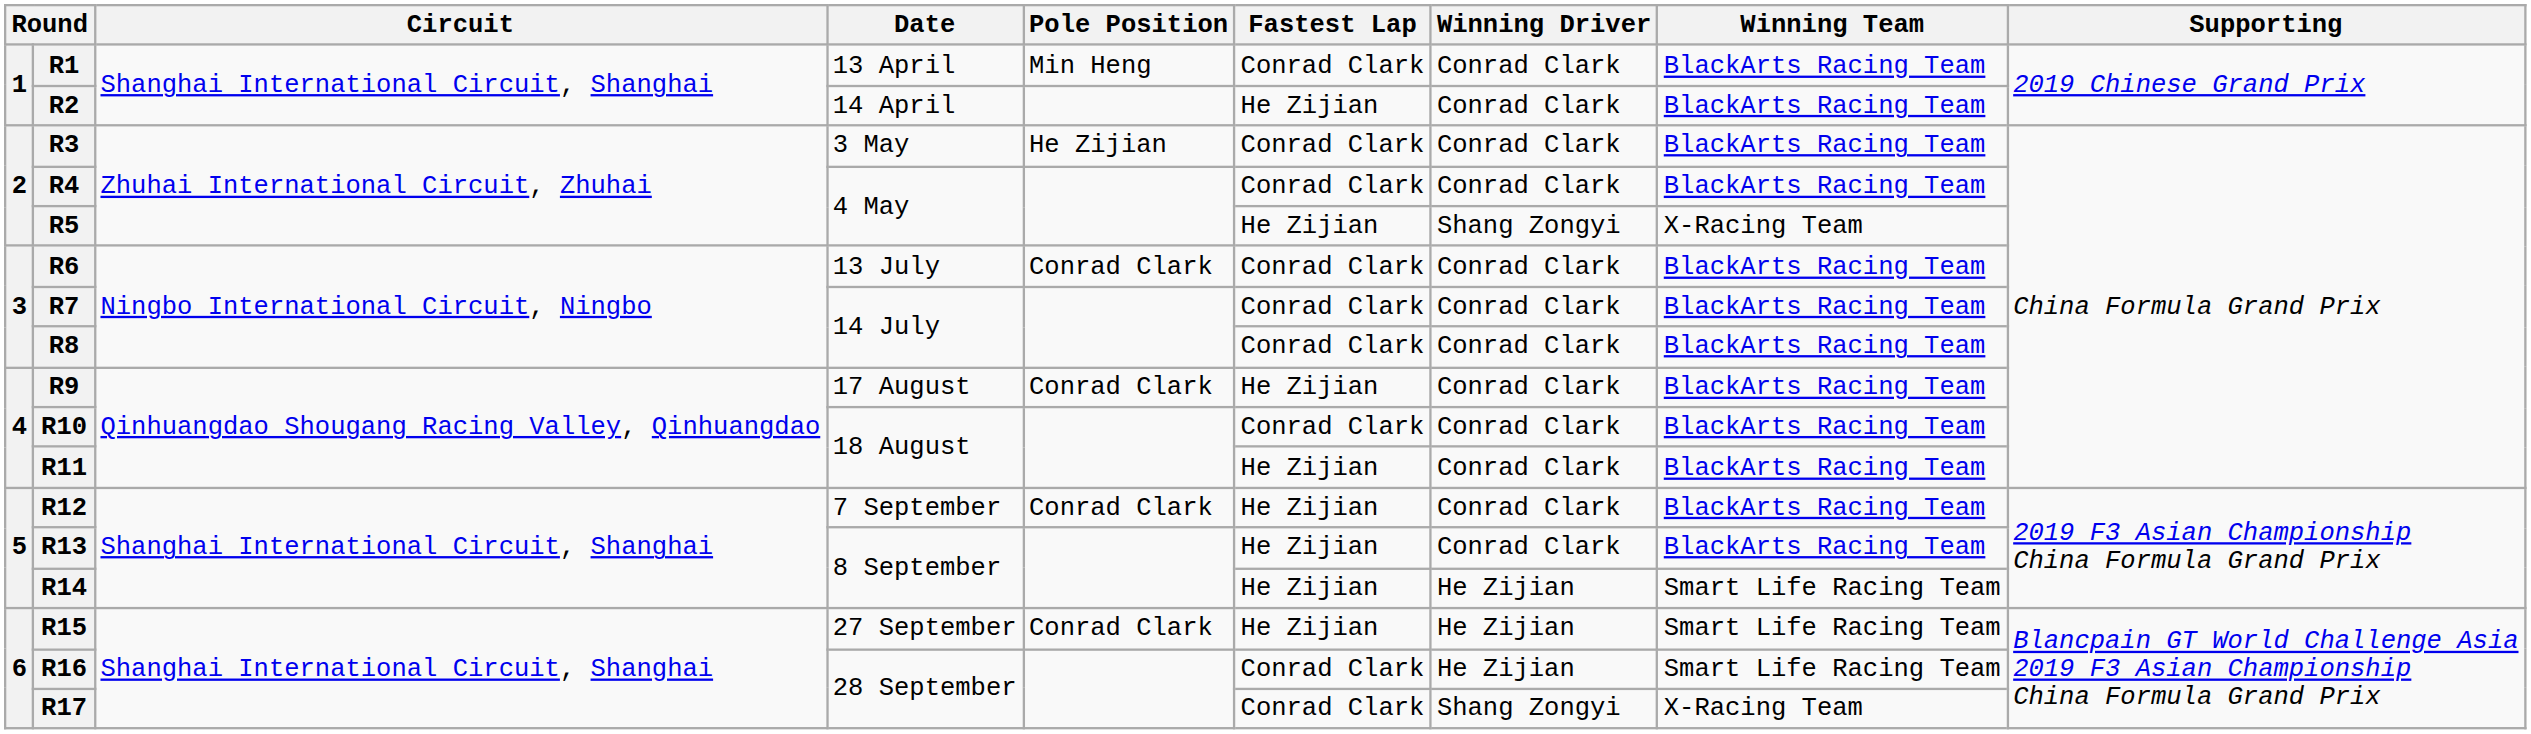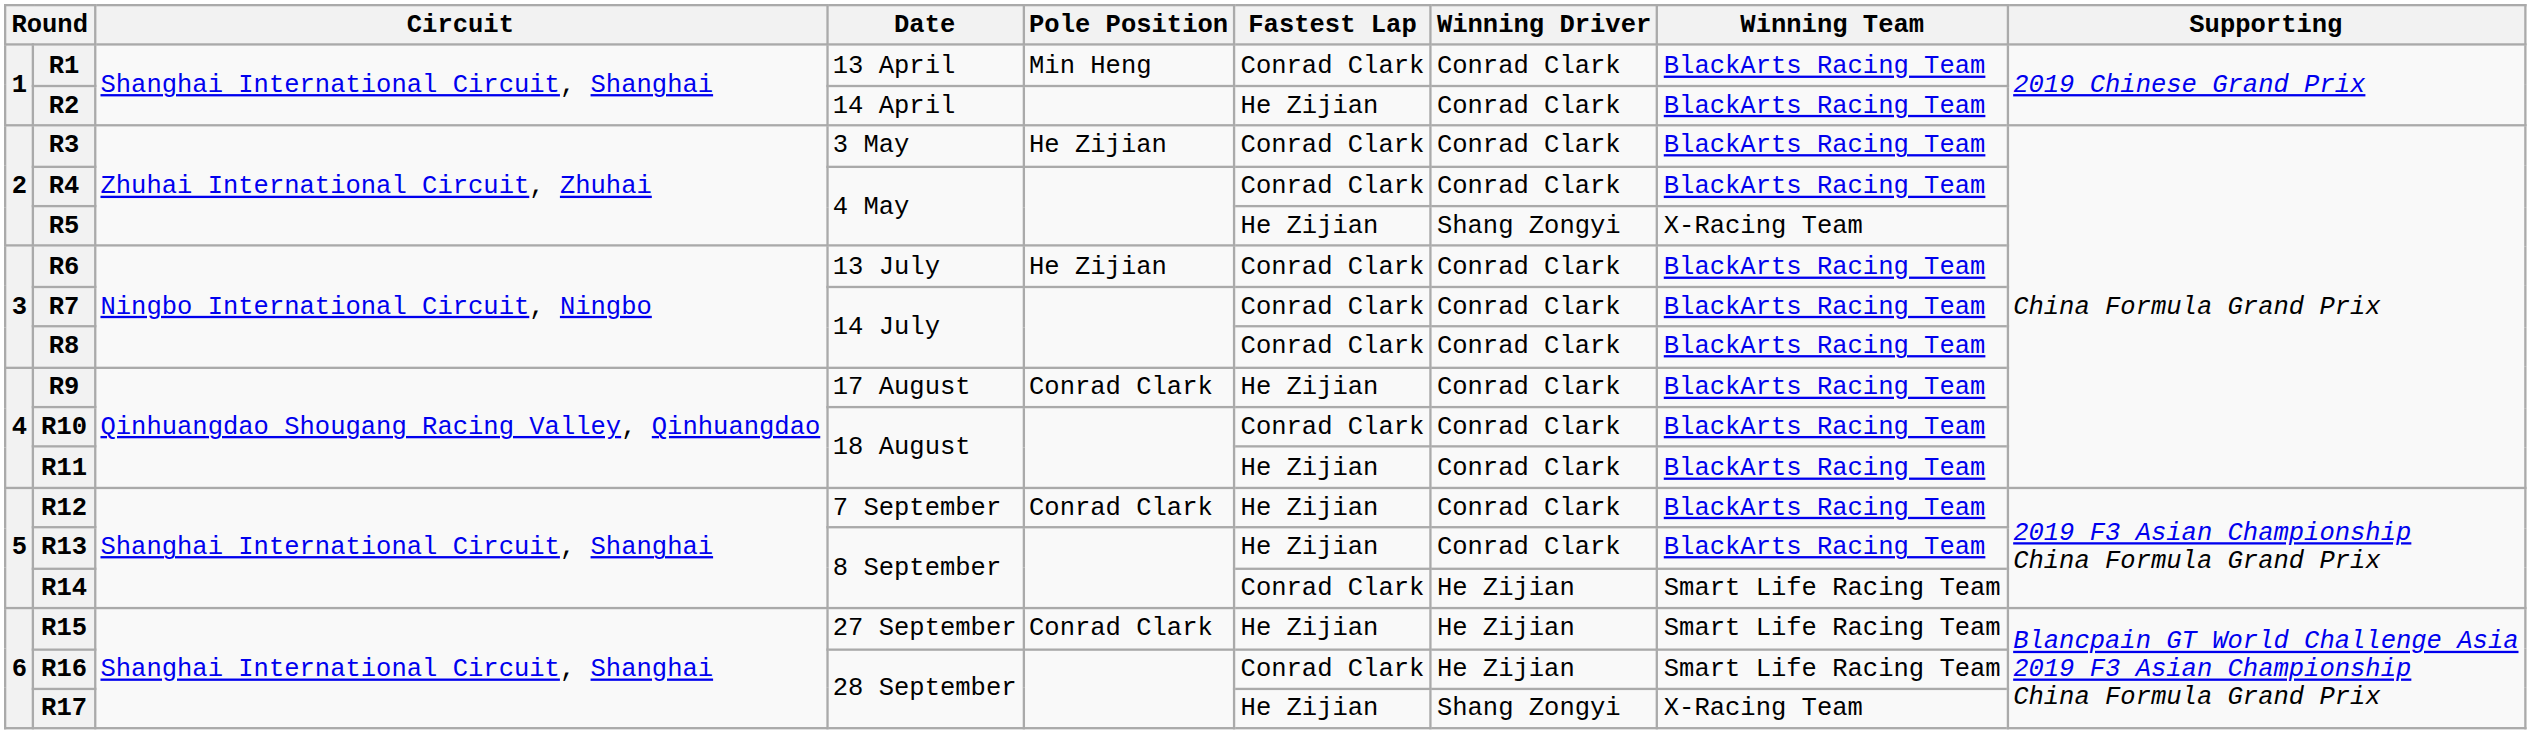R6 | Pole Position: Conrad Clark -> He Zijian
R14 | Fastest Lap: He Zijian -> Conrad Clark
R17 | Fastest Lap: Conrad Clark -> He Zijian
